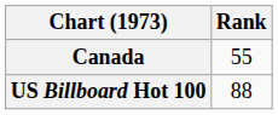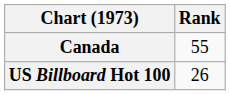US Billboard Hot 100 | Rank: 88 -> 26
